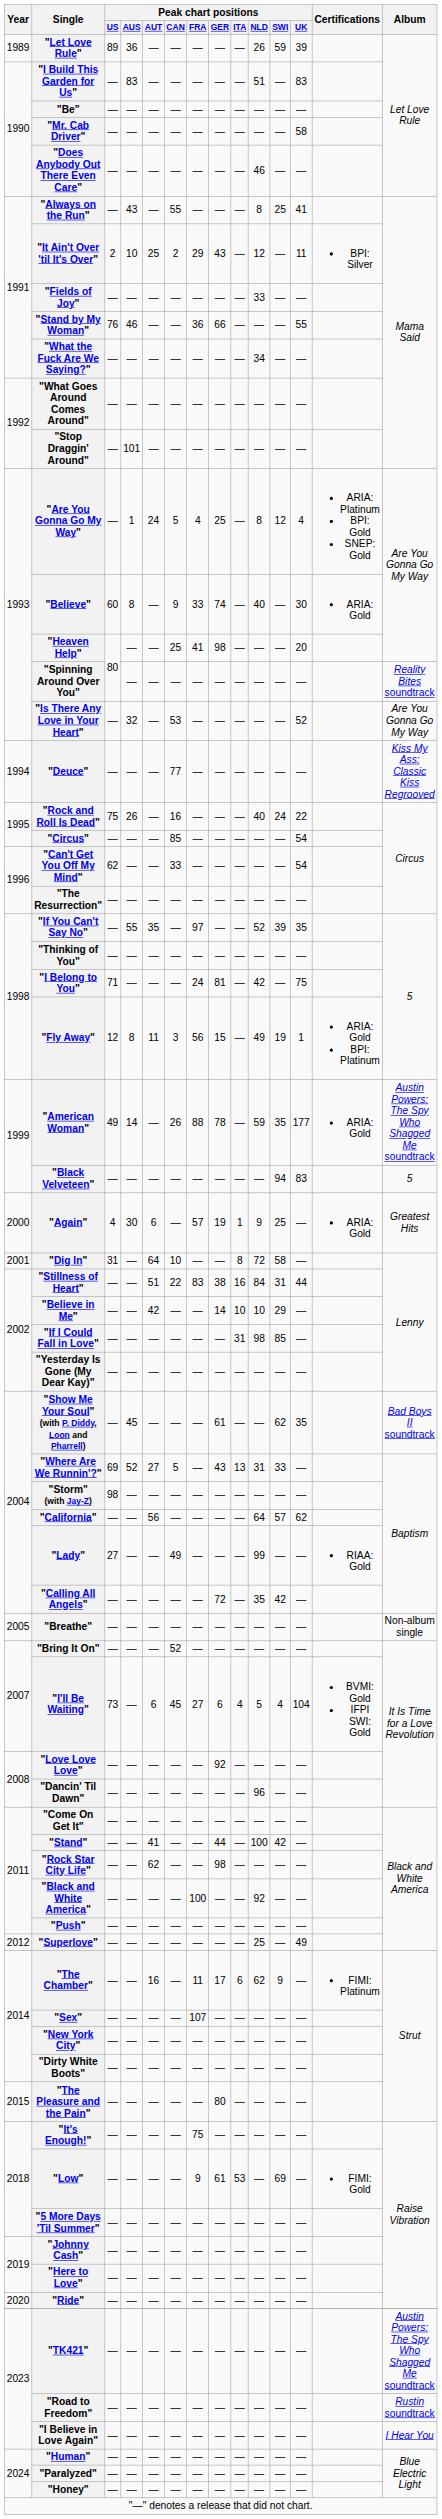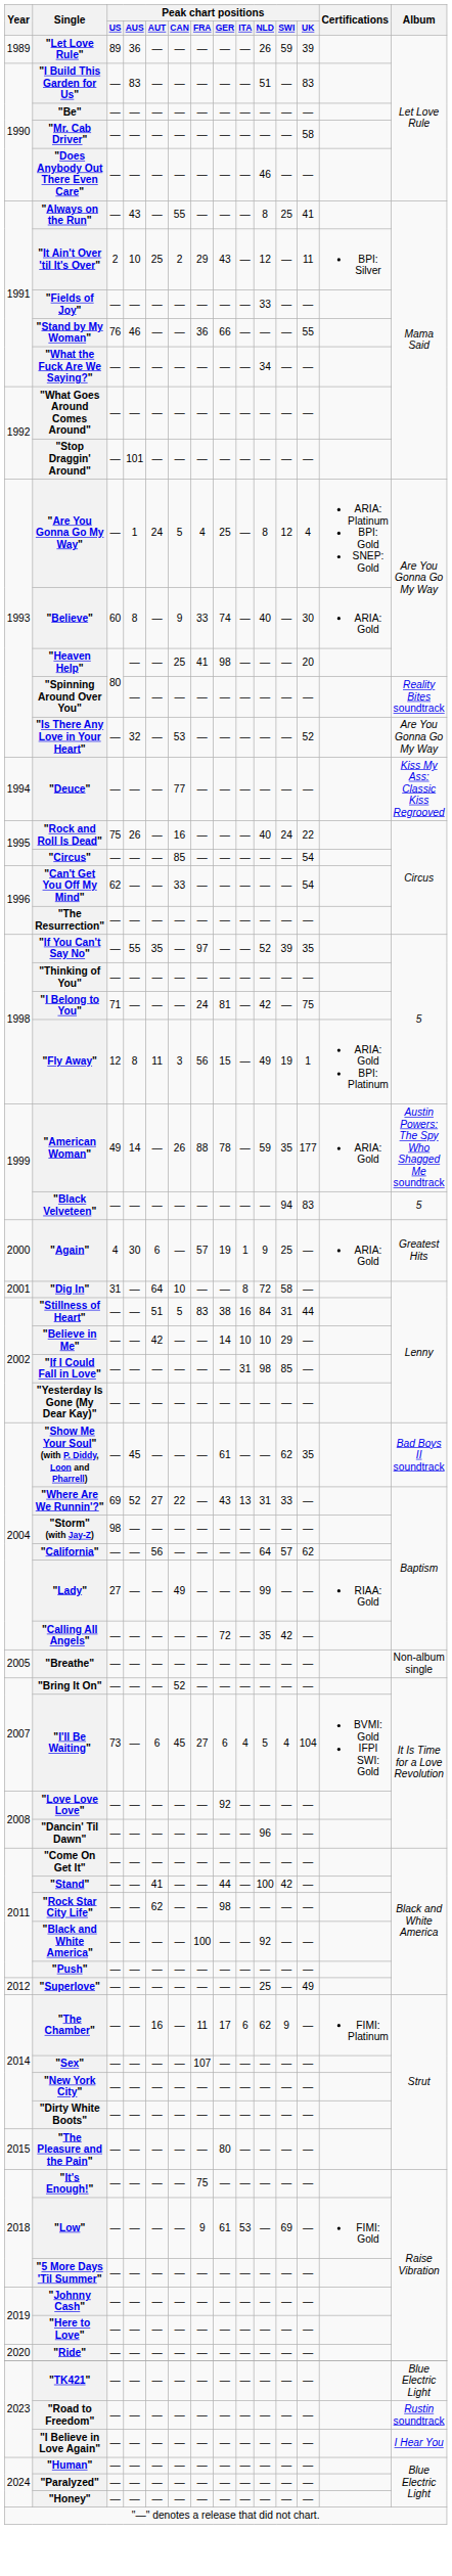"Stillness of Heart" | Peak chart positions / CAN: 22 -> 5
"Where Are We Runnin'?" | Peak chart positions / CAN: 5 -> 22
"TK421" | Album: Austin Powers: The Spy Who Shagged Me soundtrack -> Blue Electric Light
